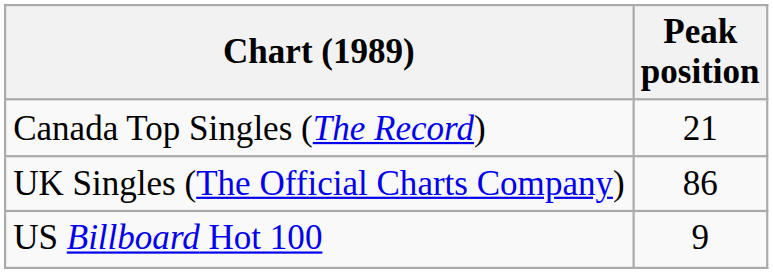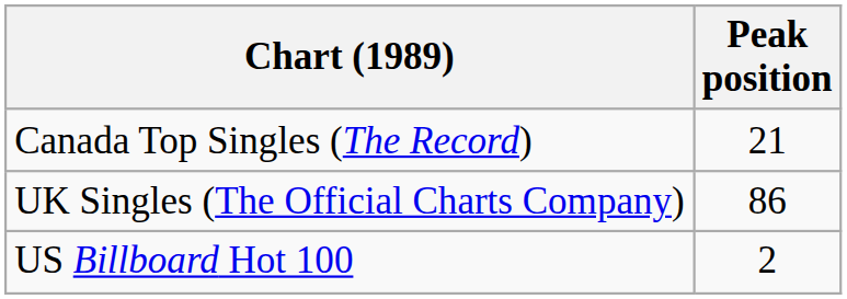US Billboard Hot 100 | Peak position: 9 -> 2
